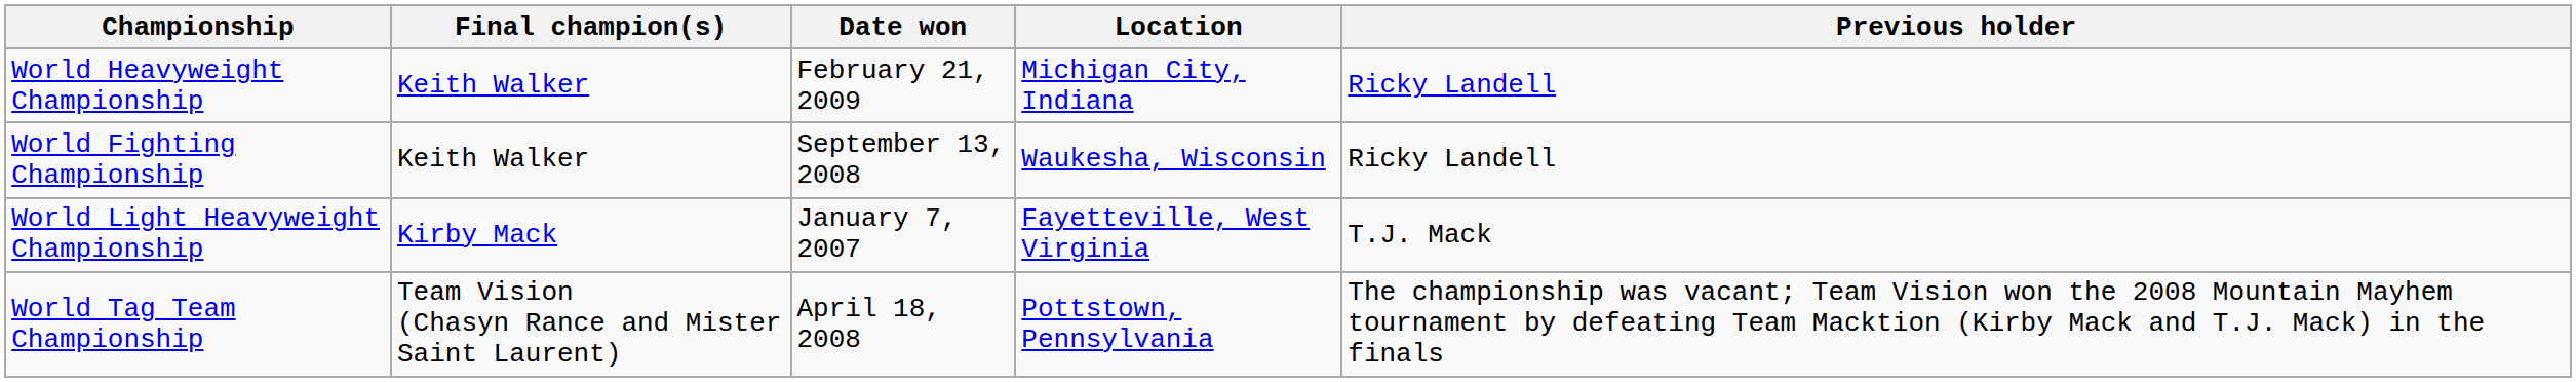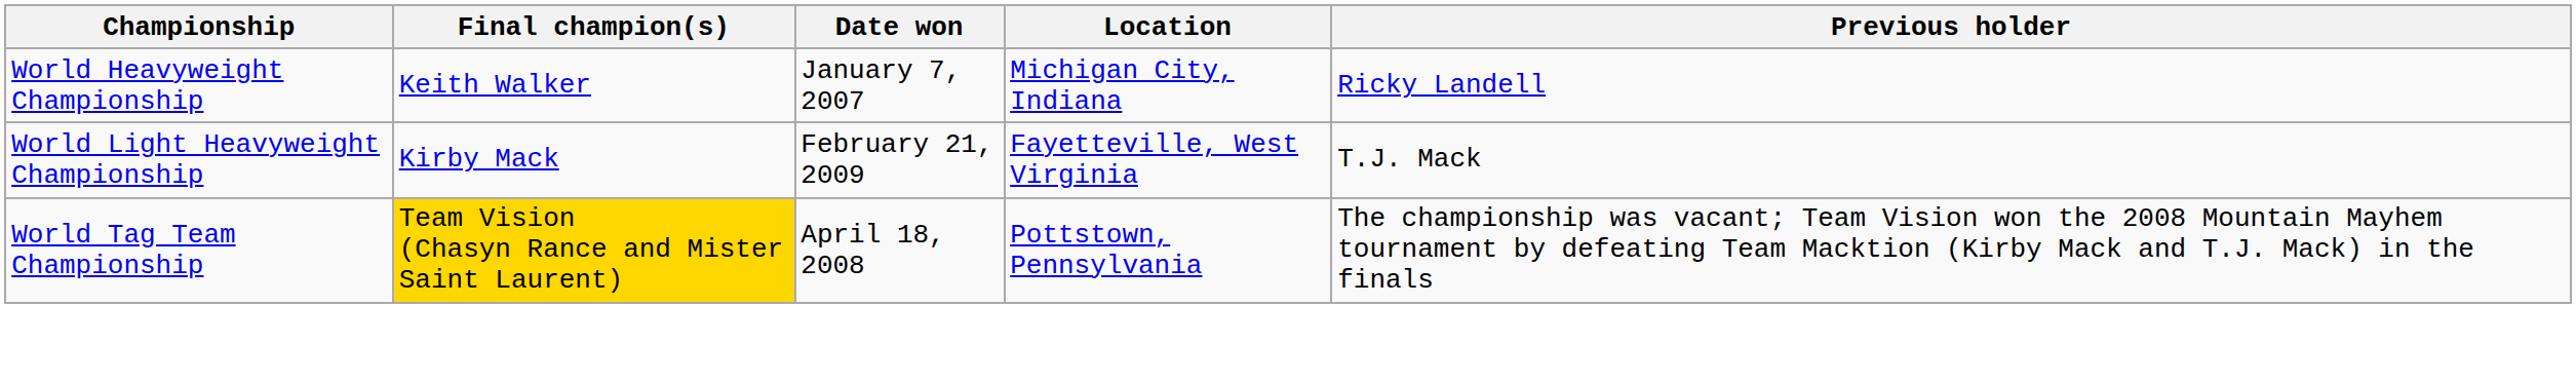World Heavyweight Championship | Date won: February 21, 2009 -> January 7, 2007
- row: World Fighting Championship | Keith Walker | September 13, 2008 | Waukesha, Wisconsin | Ricky Landell
World Light Heavyweight Championship | Date won: January 7, 2007 -> February 21, 2009
World Tag Team Championship | Final champion(s): no background -> gold background
